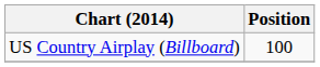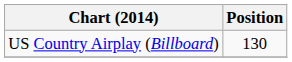US Country Airplay (Billboard) | Position: 100 -> 130
